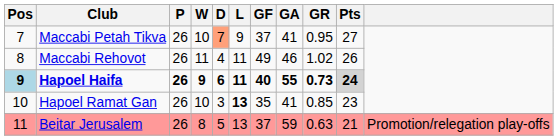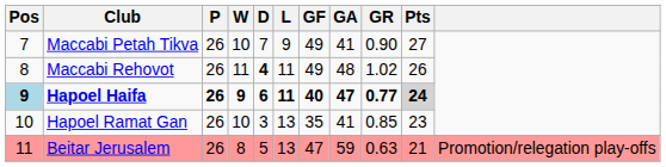Maccabi Petah Tikva | D: lightsalmon background -> no background
Maccabi Petah Tikva | GF: 37 -> 49
Maccabi Petah Tikva | GR: 0.95 -> 0.90
Maccabi Rehovot | D: normal -> bold
Maccabi Rehovot | GA: 46 -> 48
Hapoel Haifa | GA: 55 -> 47
Hapoel Haifa | GR: 0.73 -> 0.77
Hapoel Ramat Gan | L: bold -> normal
Beitar Jerusalem | GF: 37 -> 47
